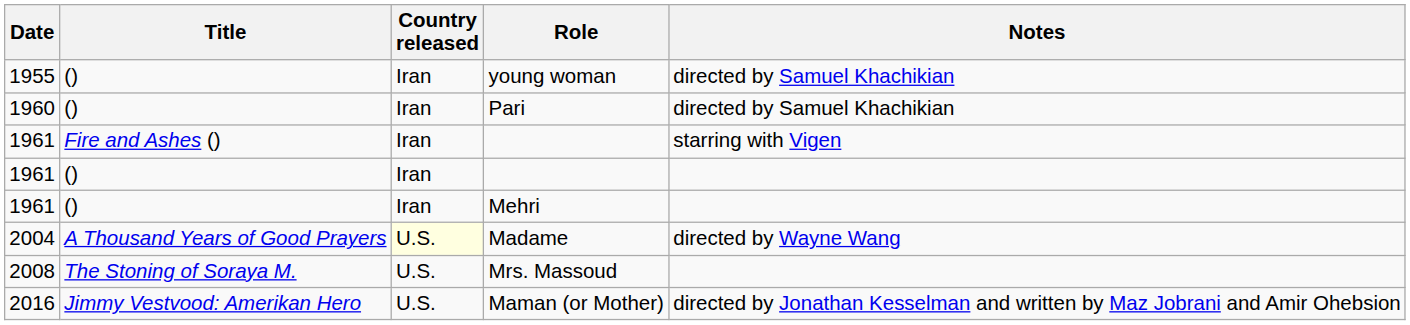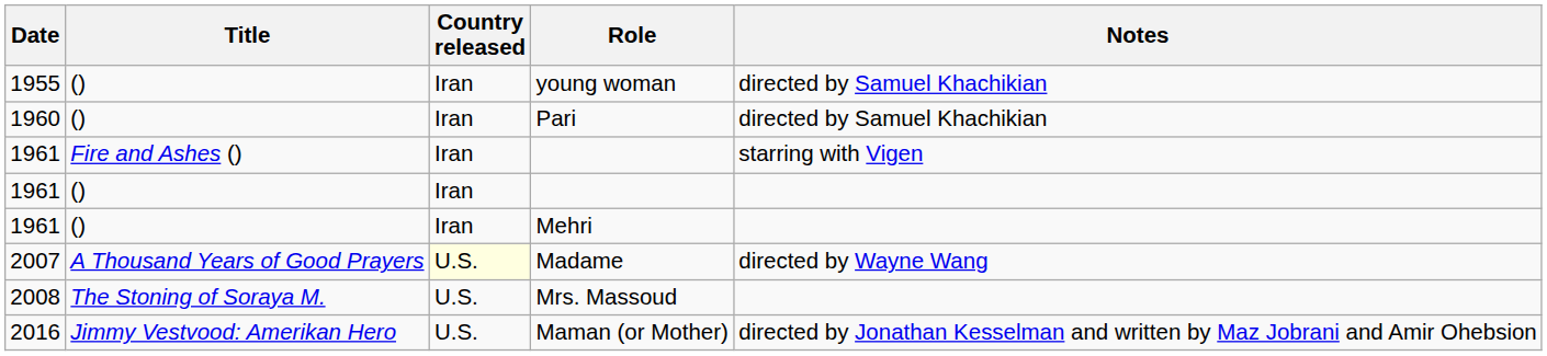Madame | Date: 2004 -> 2007
